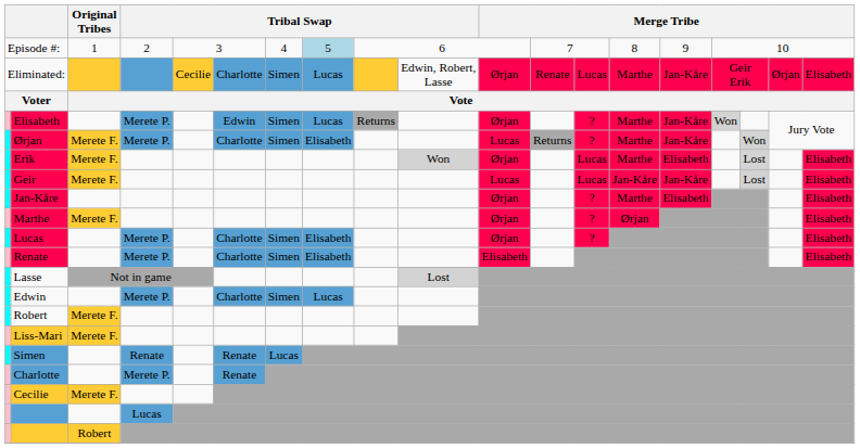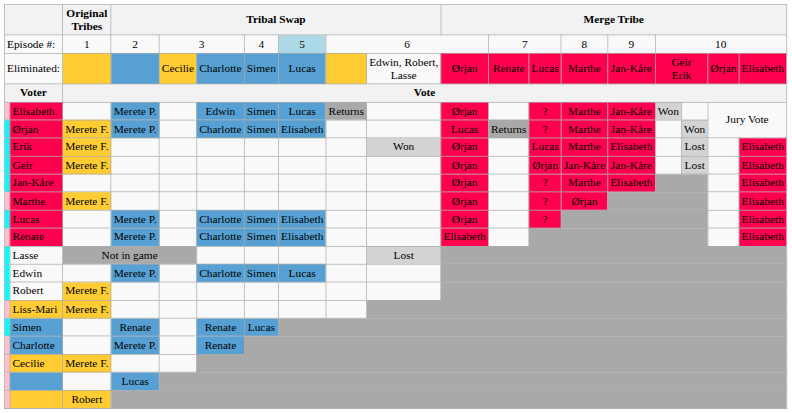Geir | column 11: Lucas -> Ørjan
Geir | column 13: Lucas -> Ørjan
